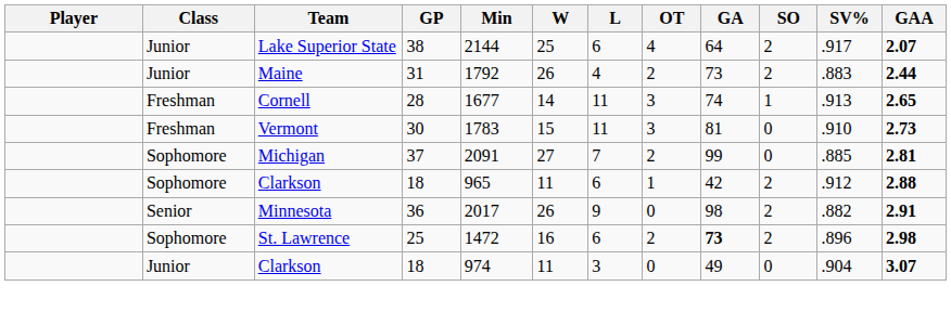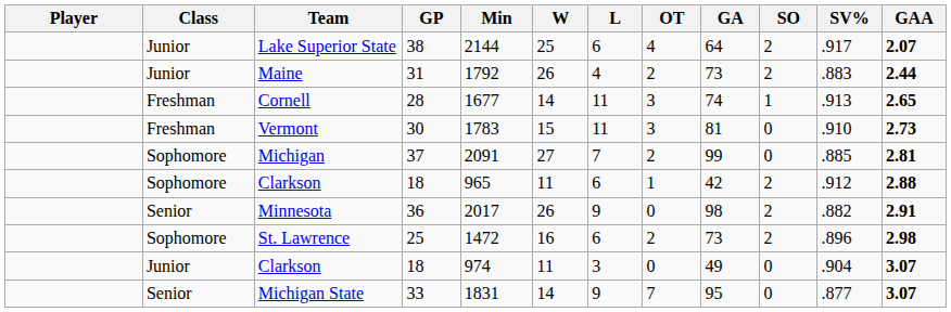St. Lawrence | GA: bold -> normal
+ row: Senior | Michigan State | 33 | 1831 | 14 | 9 | 7 | 95 | 0 | .877 | 3.07
